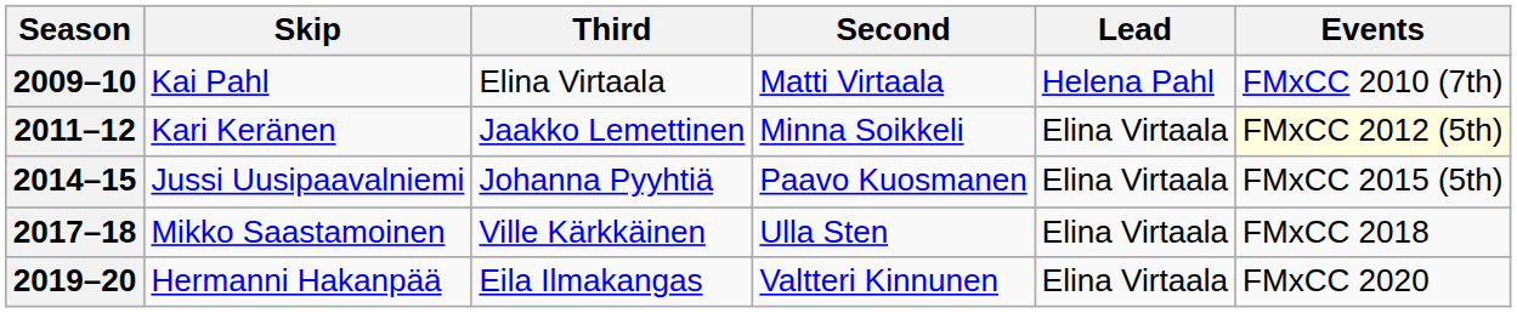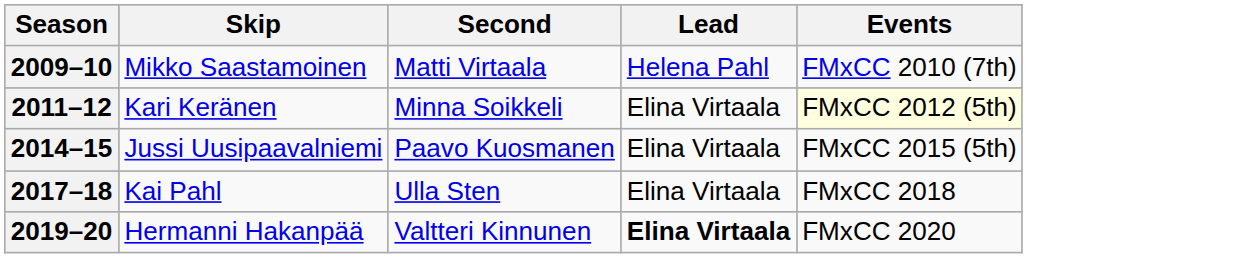- column: Third | Elina Virtaala | Jaakko Lemettinen | Johanna Pyyhtiä | Ville Kärkkäinen | Eila Ilmakangas
2009–10 | Skip: Kai Pahl -> Mikko Saastamoinen
2017–18 | Skip: Mikko Saastamoinen -> Kai Pahl
2019–20 | Lead: normal -> bold
